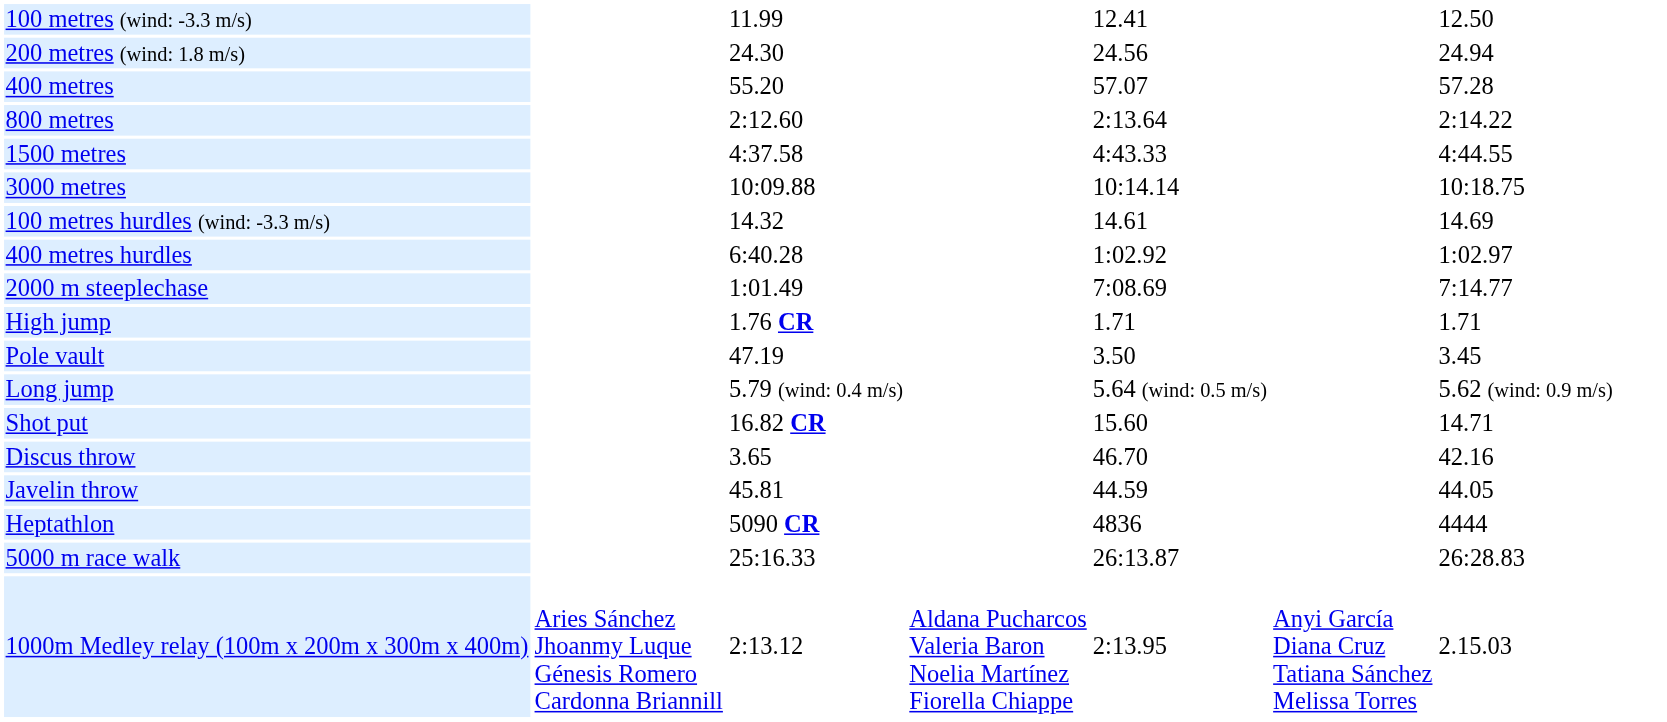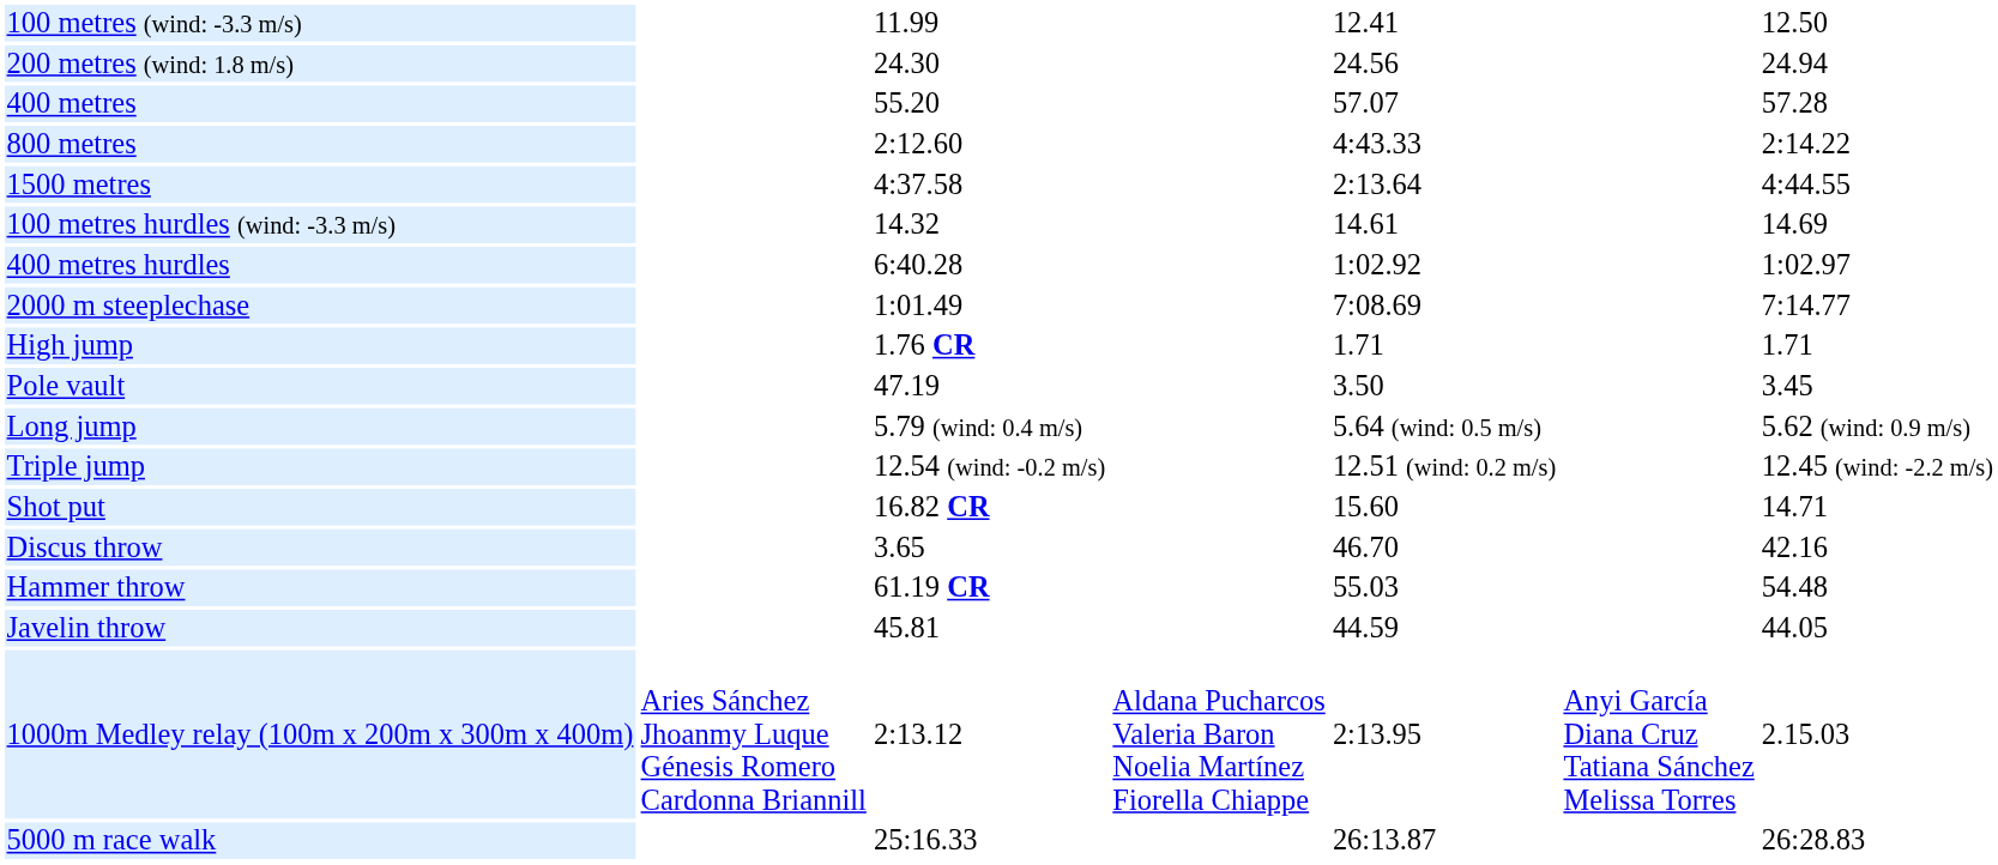800 metres | column 5: 2:13.64 -> 4:43.33
1500 metres | column 5: 4:43.33 -> 2:13.64
- row: 3000 metres | 10:09.88 | 10:14.14 | 10:18.75
+ row: Triple jump | 12.54 (wind: -0.2 m/s) | 12.51 (wind: 0.2 m/s) | 12.45 (wind: -2.2 m/s)
+ row: Hammer throw | 61.19 CR | 55.03 | 54.48
- row: Heptathlon | 5090 CR | 4836 | 4444
rows swapped: 5000 m race walk <-> 1000m Medley relay (100m x 200m x 300m x 400m)
